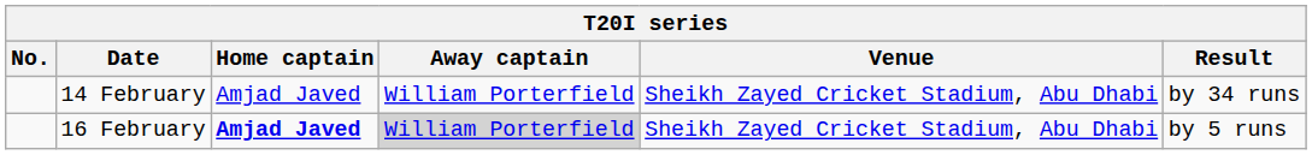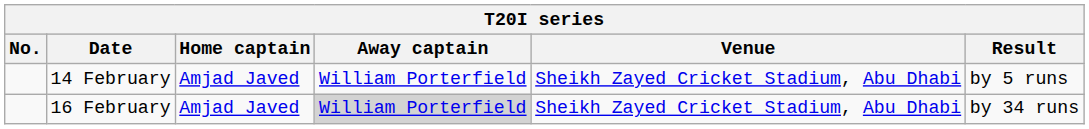14 February | Result: by 34 runs -> by 5 runs
16 February | Home captain: bold -> normal
16 February | Result: by 5 runs -> by 34 runs
